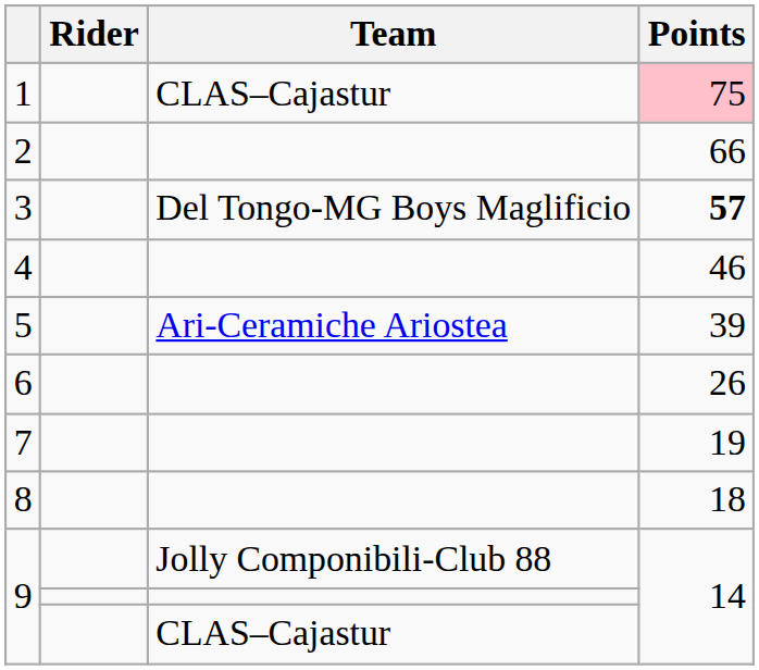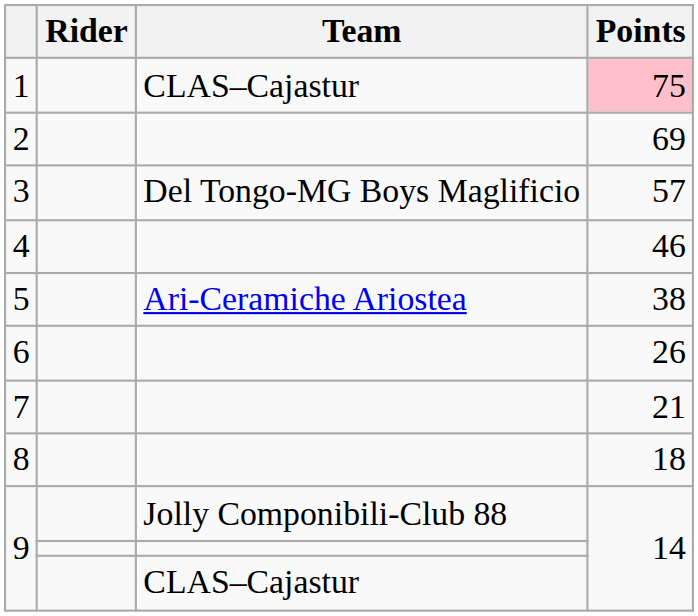2 | Points: 66 -> 69
3 | Points: bold -> normal
5 | Points: 39 -> 38
7 | Points: 19 -> 21
